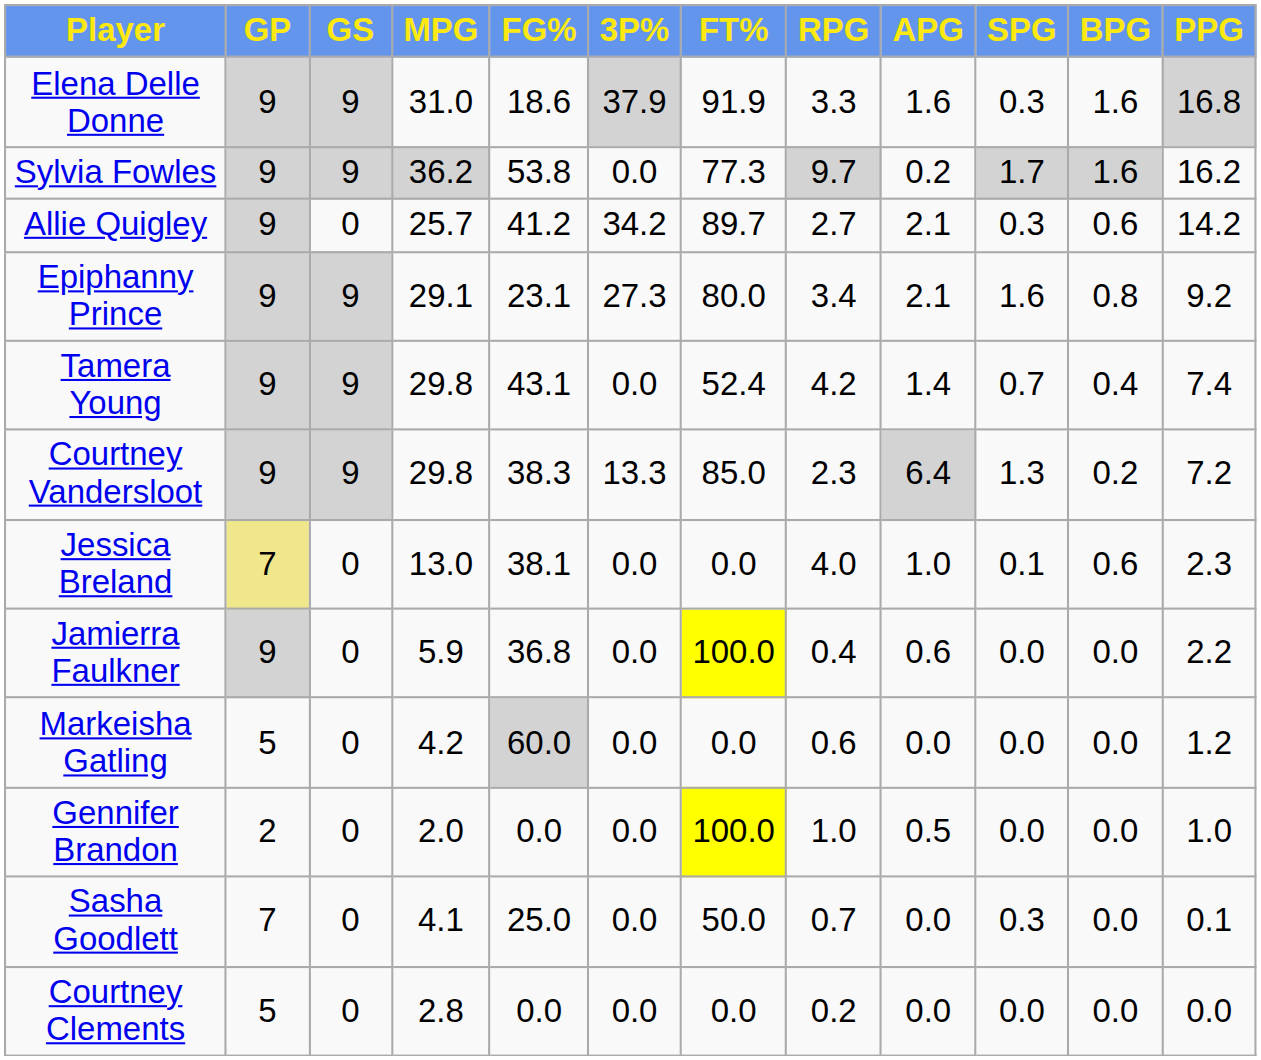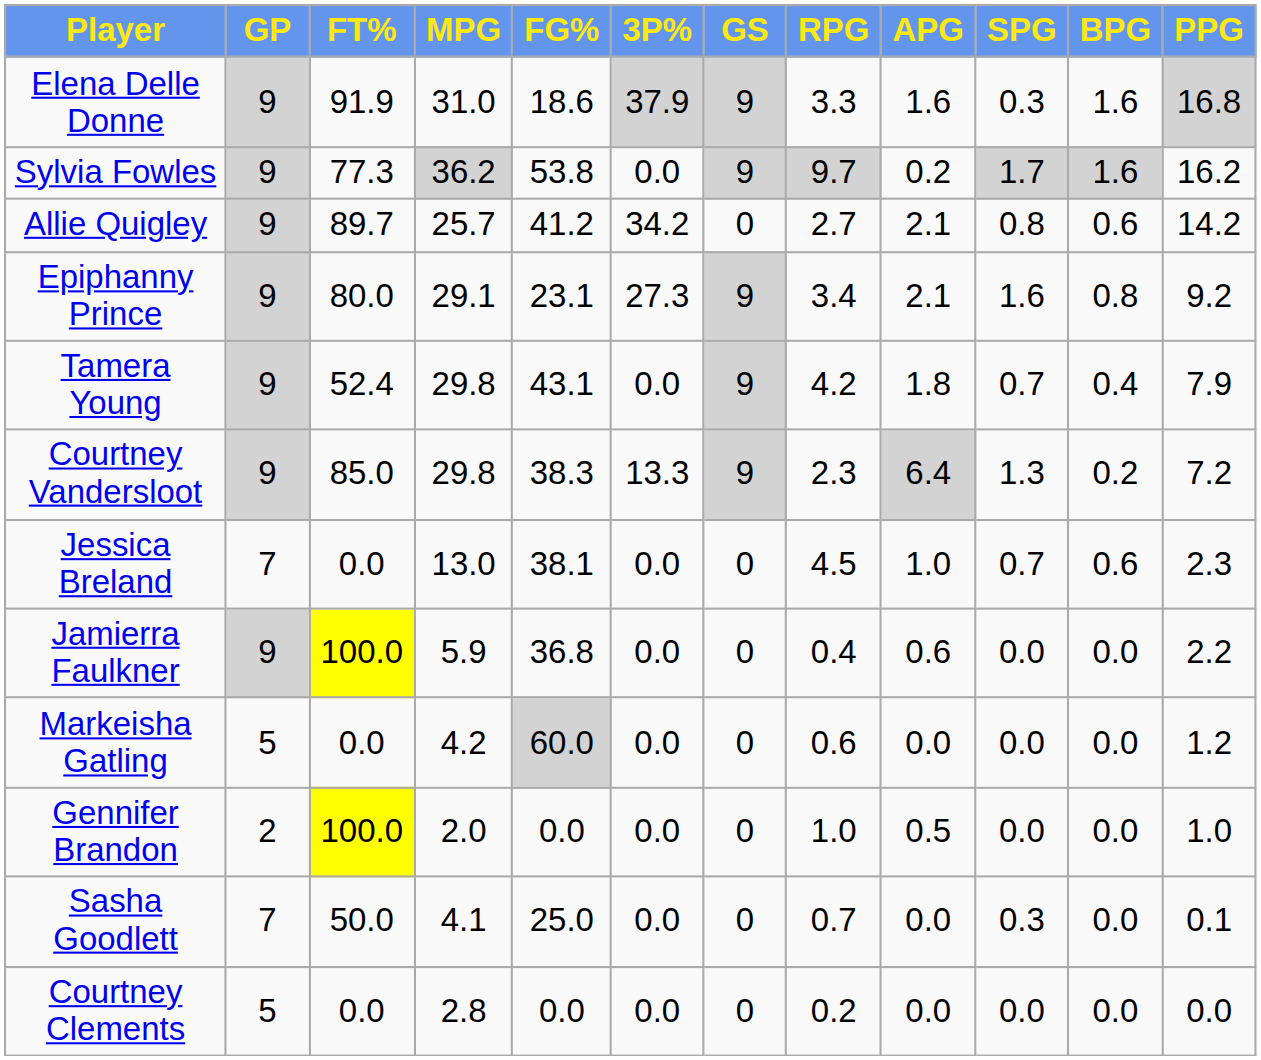columns swapped: GS <-> FT%
Allie Quigley | SPG: 0.3 -> 0.8
Tamera Young | APG: 1.4 -> 1.8
Tamera Young | PPG: 7.4 -> 7.9
Jessica Breland | GP: khaki background -> no background
Jessica Breland | RPG: 4.0 -> 4.5
Jessica Breland | SPG: 0.1 -> 0.7
